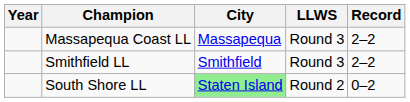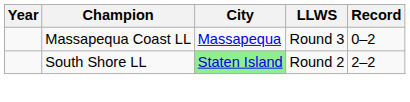Massapequa Coast LL | Record: 2–2 -> 0–2
- row: Smithfield LL | Smithfield | Round 3 | 2–2
South Shore LL | Record: 0–2 -> 2–2
